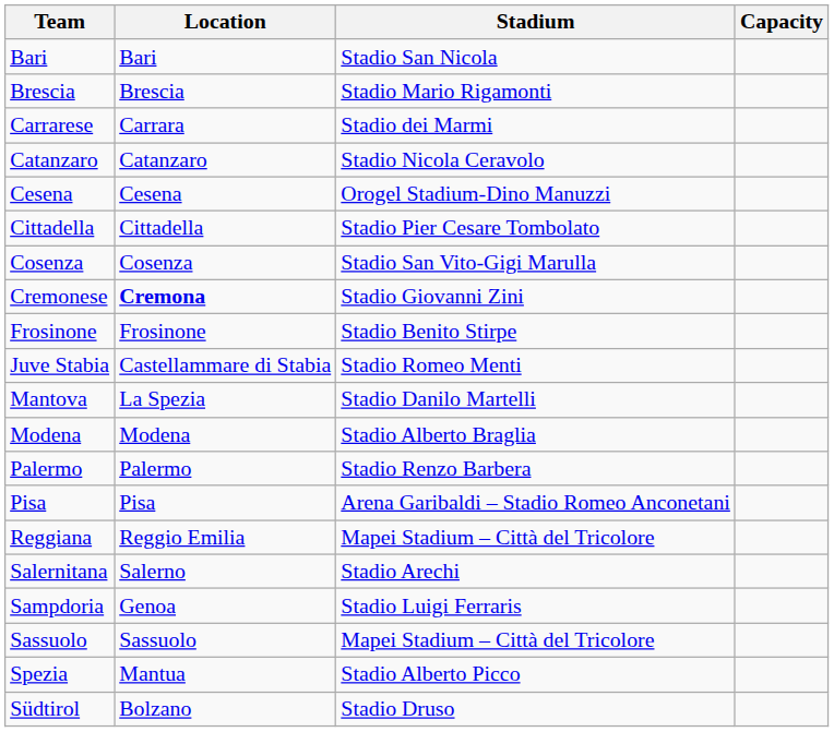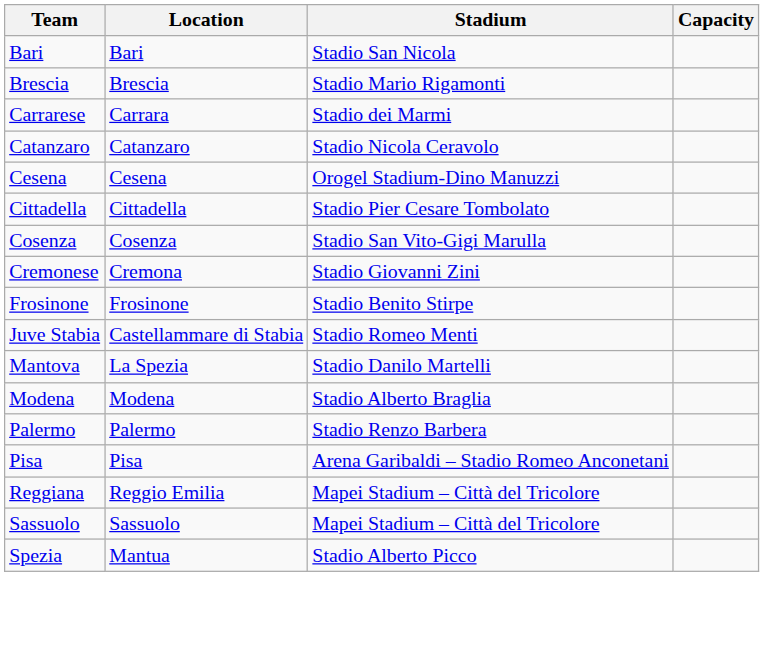Cremonese | Location: bold -> normal
- row: Salernitana | Salerno | Stadio Arechi
- row: Sampdoria | Genoa | Stadio Luigi Ferraris
- row: Südtirol | Bolzano | Stadio Druso
